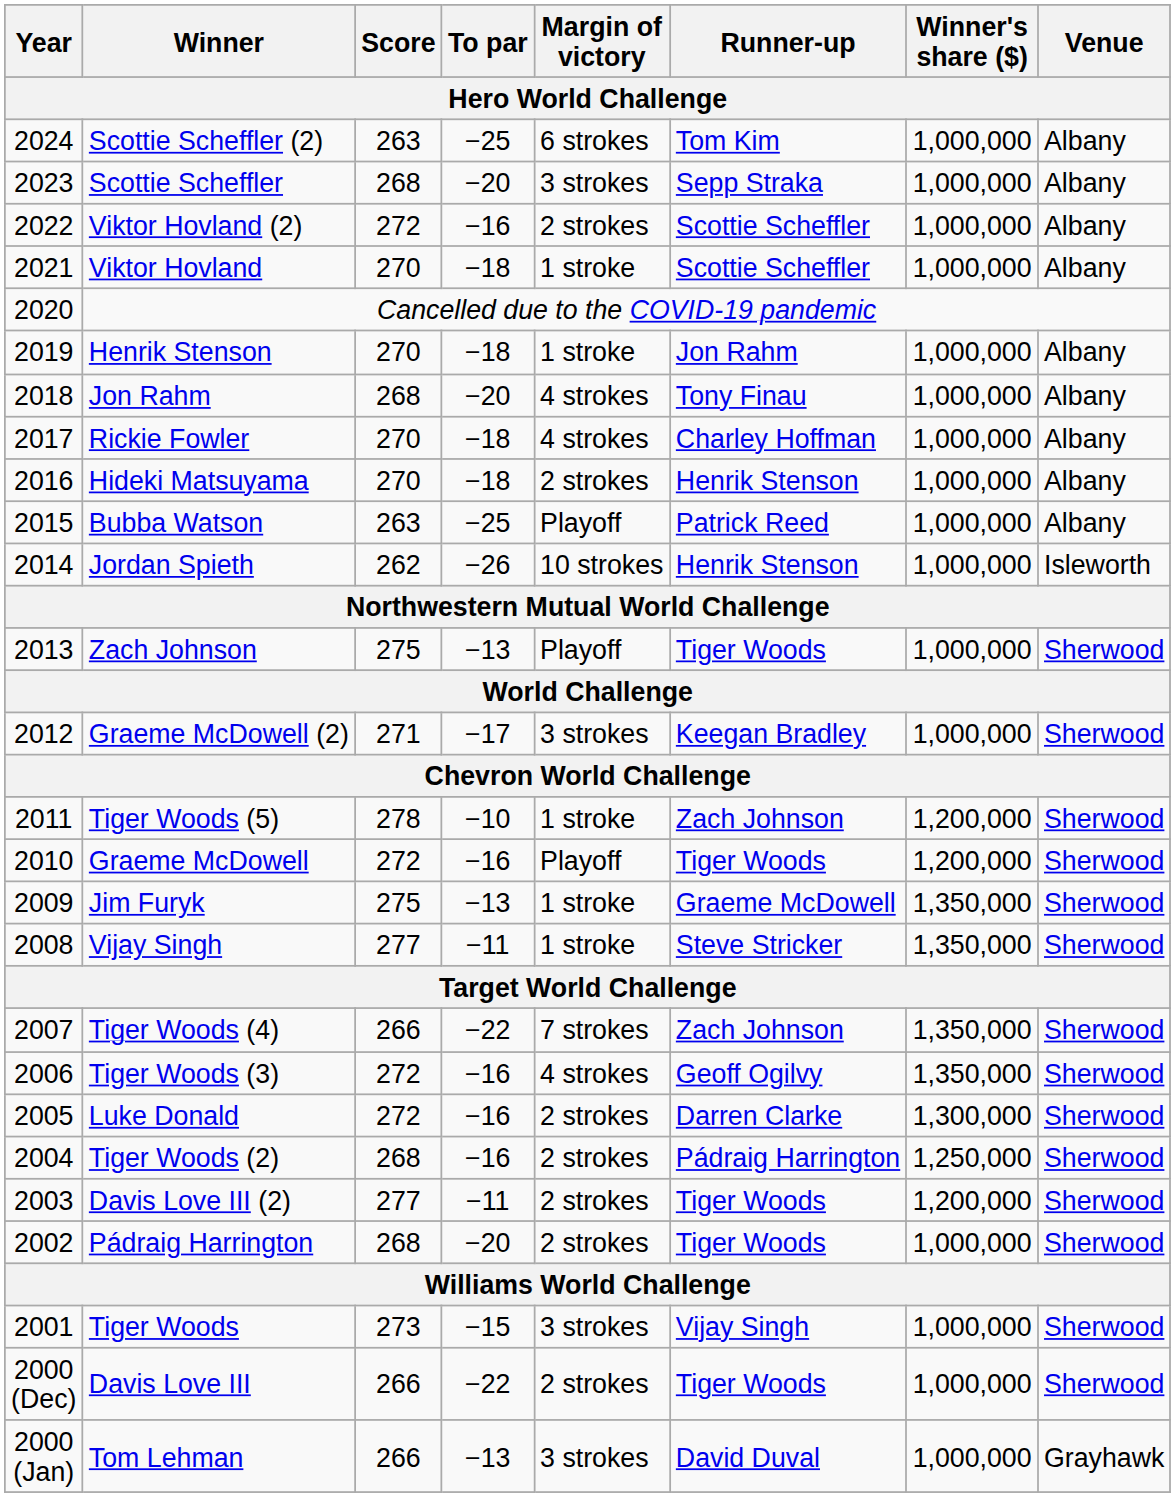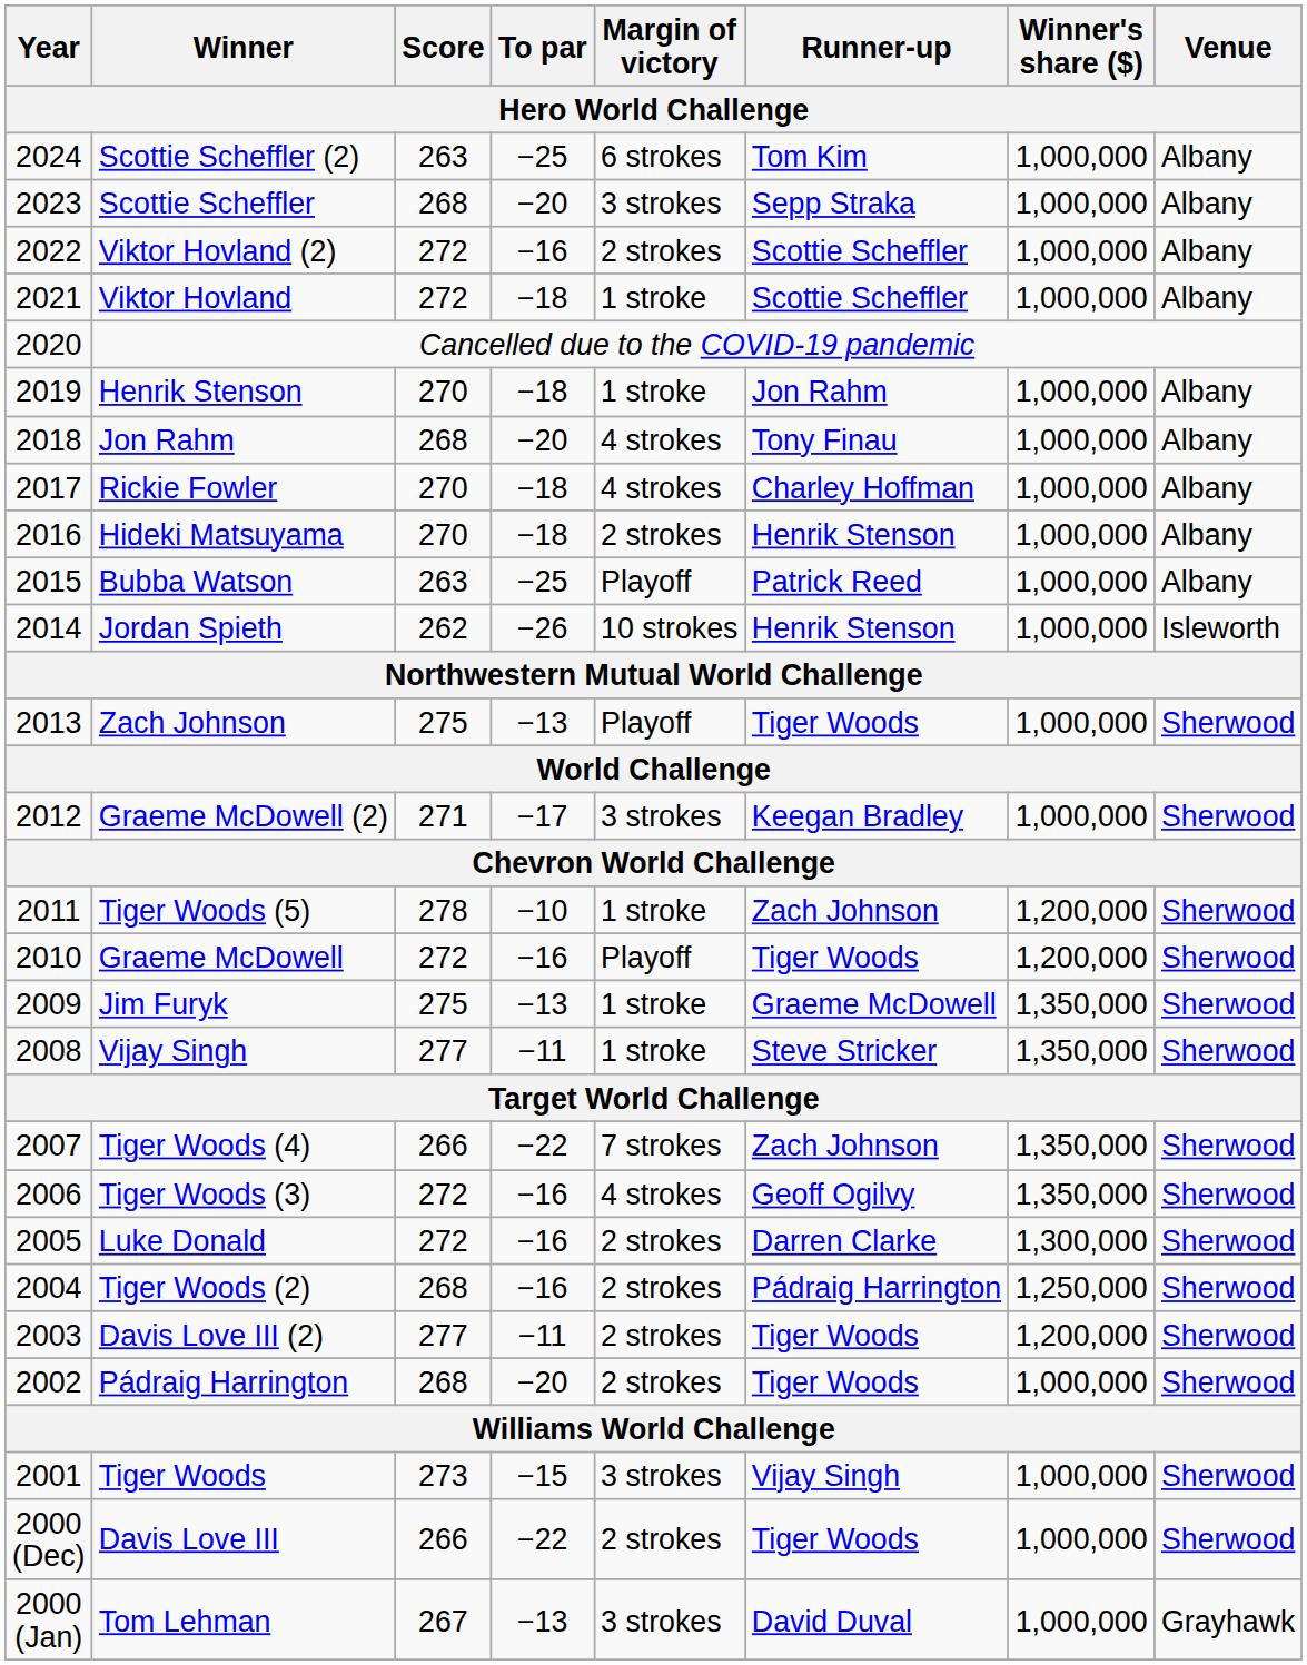Viktor Hovland | Score / Hero World Challenge: 270 -> 272
Tom Lehman | Score / Hero World Challenge: 266 -> 267
